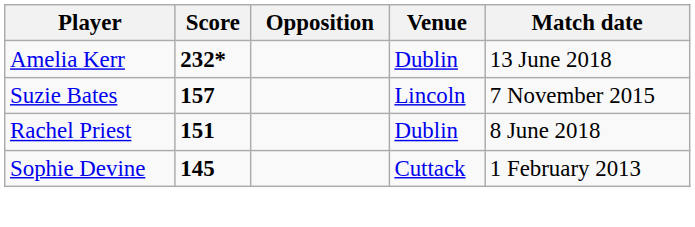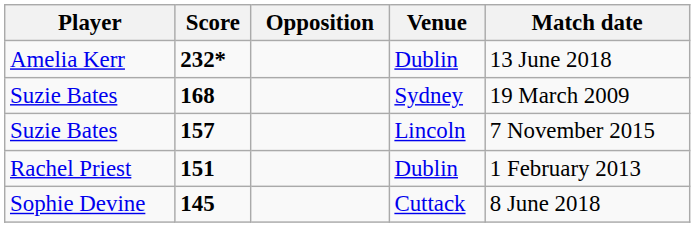+ row: Suzie Bates | 168 | Sydney | 19 March 2009
151 | Match date: 8 June 2018 -> 1 February 2013
145 | Match date: 1 February 2013 -> 8 June 2018
